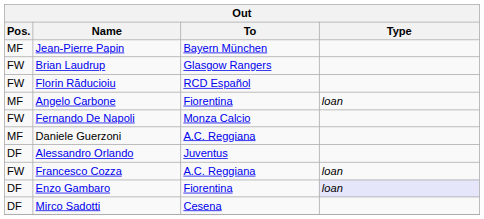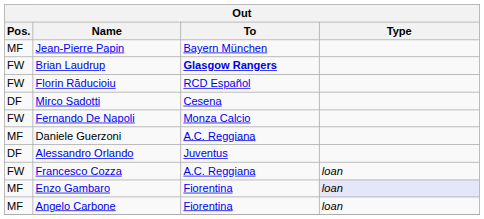Brian Laudrup | To: normal -> bold
rows swapped: Mirco Sadotti <-> Angelo Carbone
Enzo Gambaro | Pos.: DF -> MF
